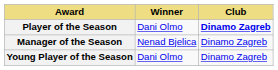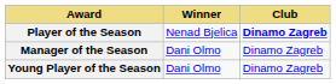Player of the Season | Winner: Dani Olmo -> Nenad Bjelica
Manager of the Season | Winner: Nenad Bjelica -> Dani Olmo
